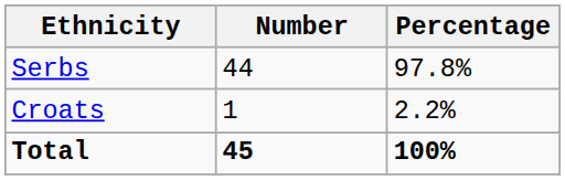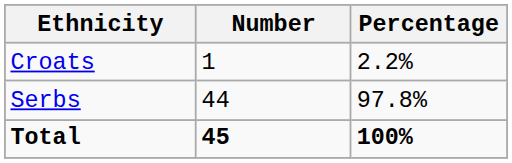rows swapped: Serbs <-> Croats
